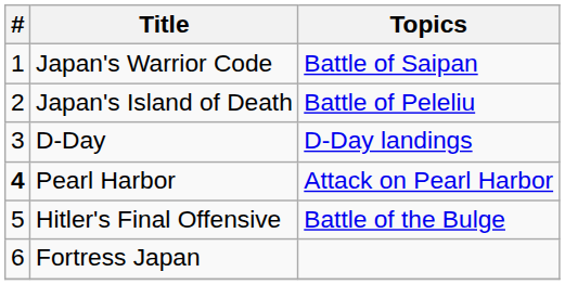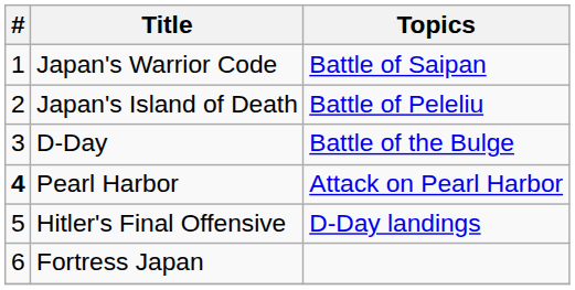D-Day | Topics: D-Day landings -> Battle of the Bulge
Hitler's Final Offensive | Topics: Battle of the Bulge -> D-Day landings
